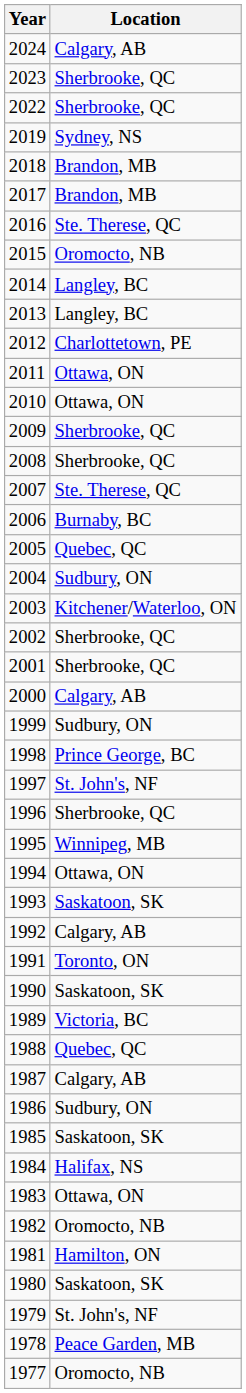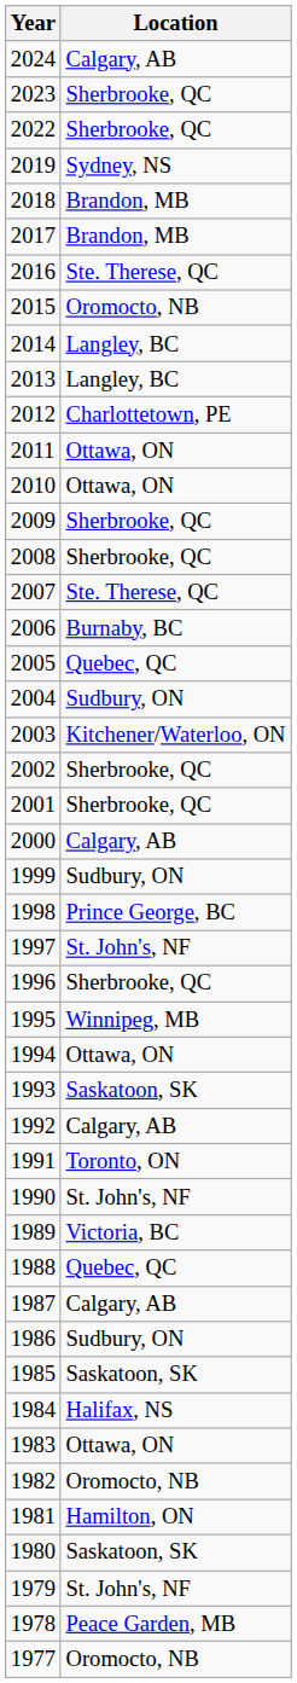1990 | Location: Saskatoon, SK -> St. John's, NF
